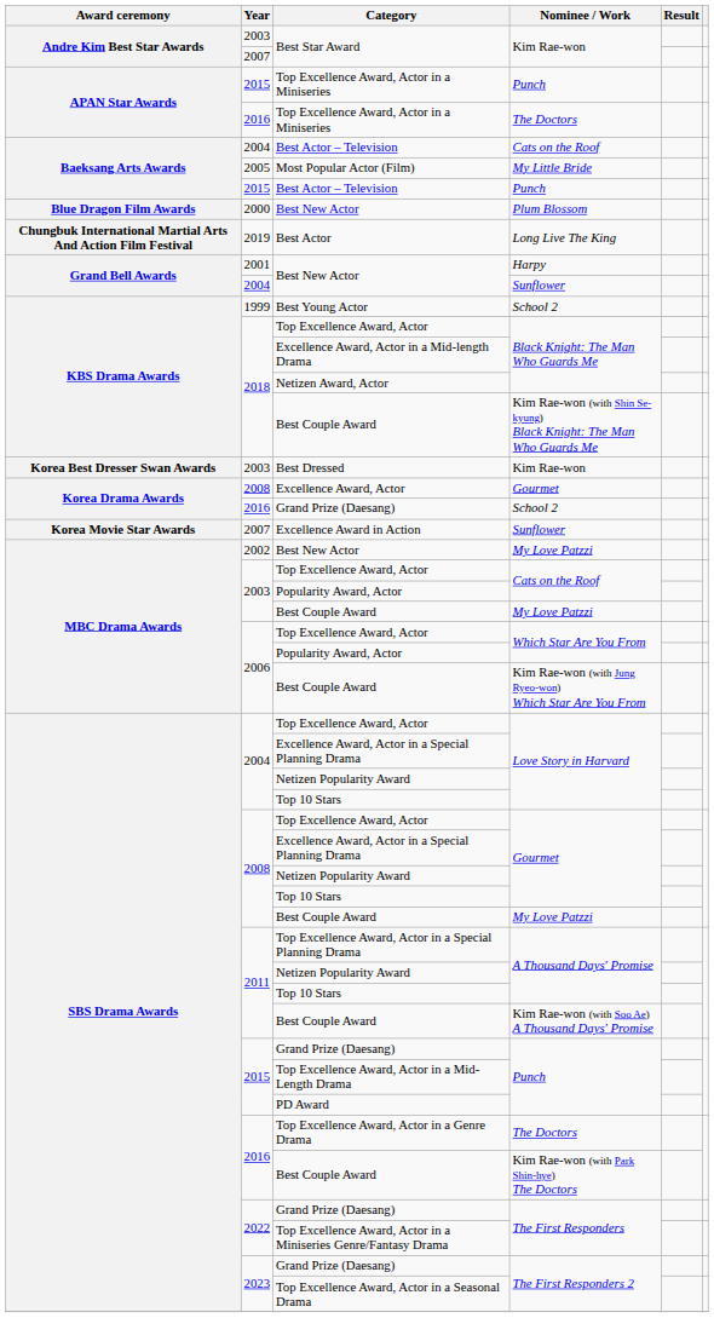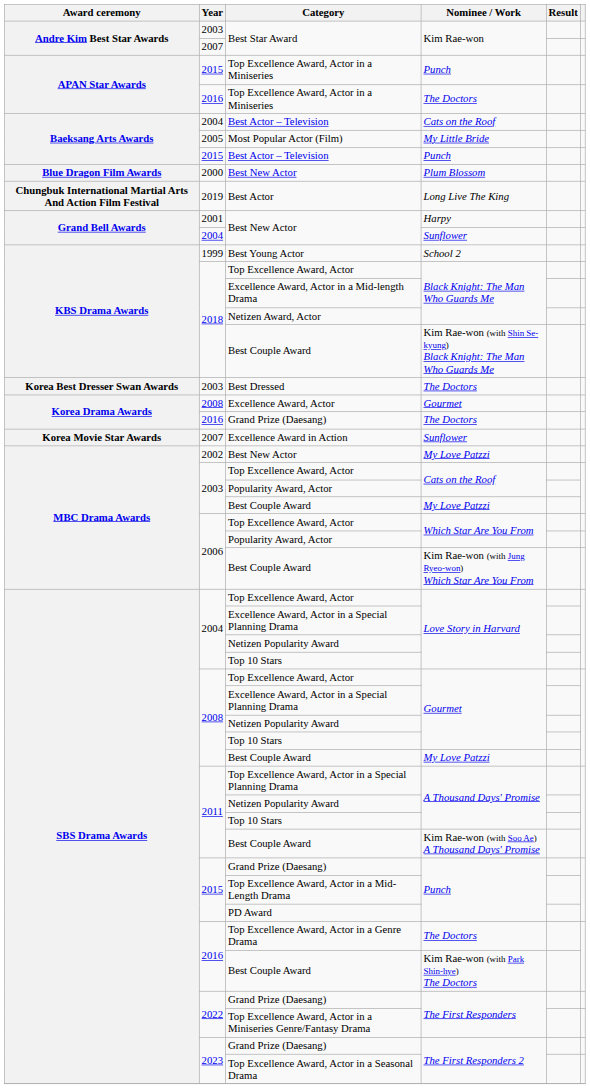Best Dressed | Nominee / Work: Kim Rae-won -> The Doctors
2016 / Grand Prize (Daesang) | Nominee / Work: School 2 -> The Doctors
